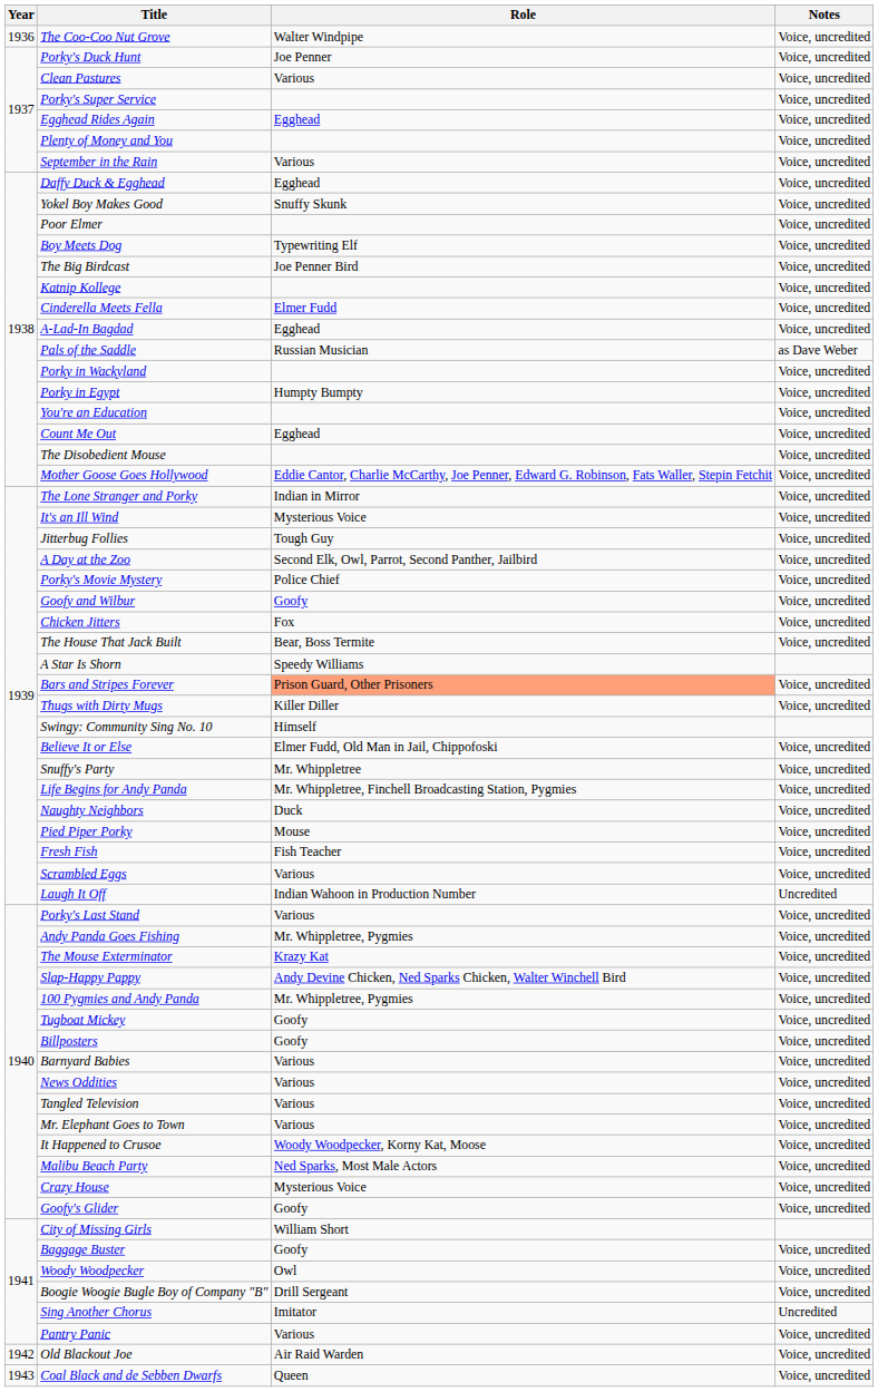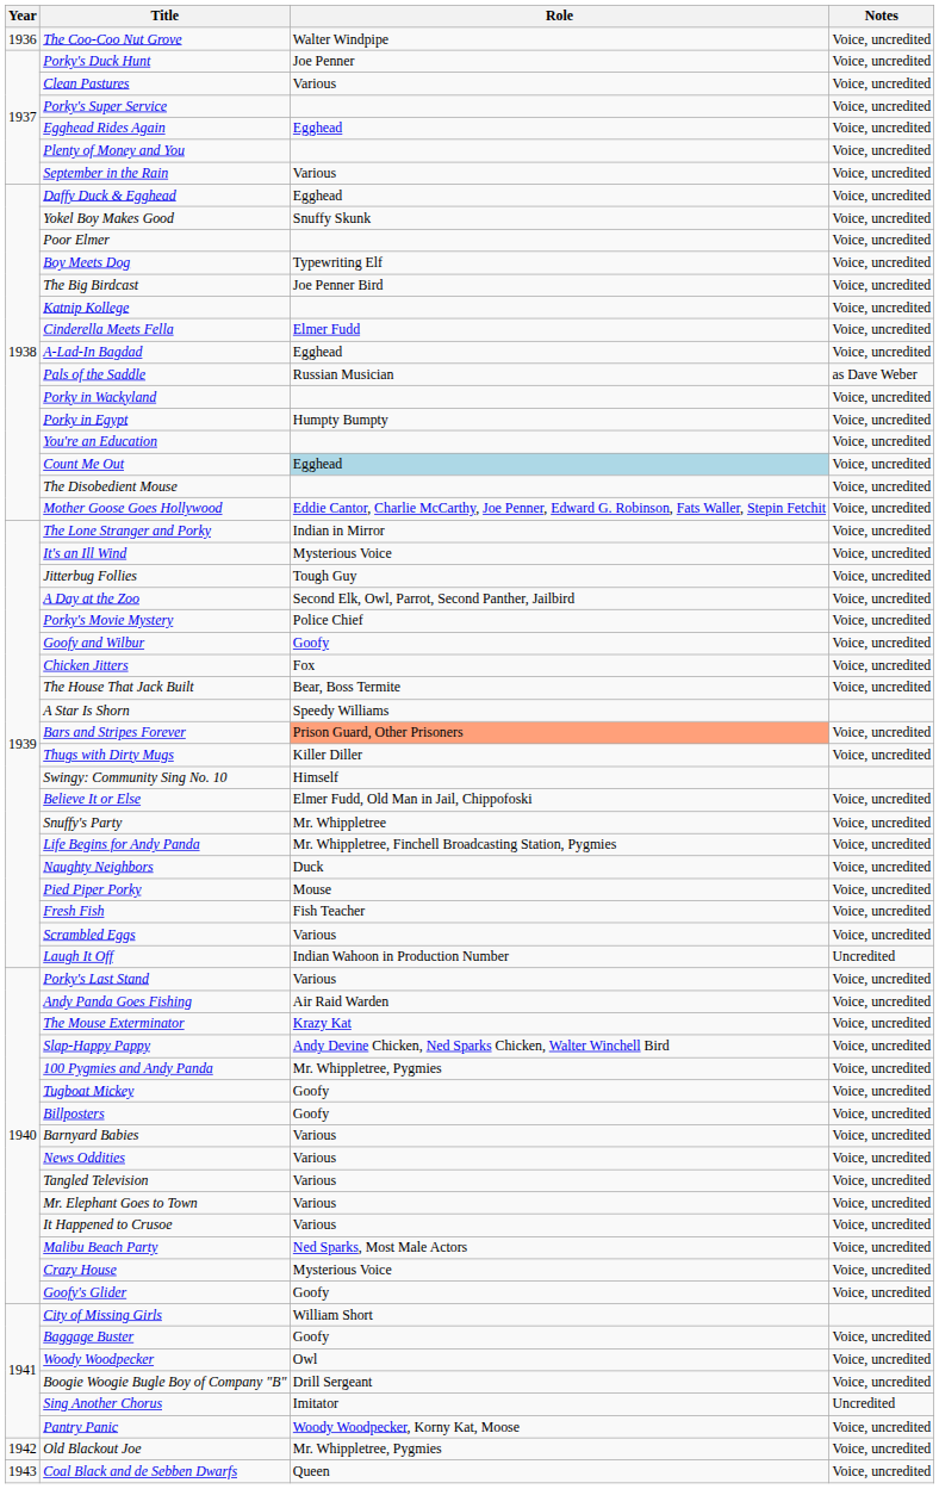Count Me Out | Role: no background -> lightblue background
Andy Panda Goes Fishing | Role: Mr. Whippletree, Pygmies -> Air Raid Warden
It Happened to Crusoe | Role: Woody Woodpecker, Korny Kat, Moose -> Various
Pantry Panic | Role: Various -> Woody Woodpecker, Korny Kat, Moose
Old Blackout Joe | Role: Air Raid Warden -> Mr. Whippletree, Pygmies
